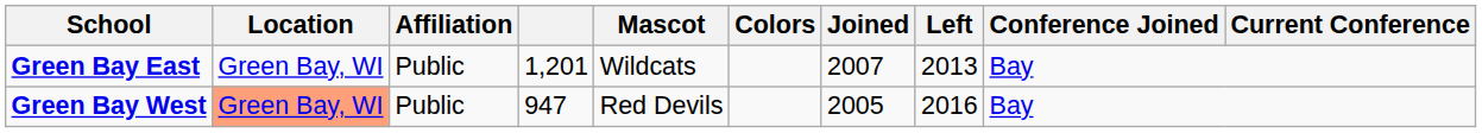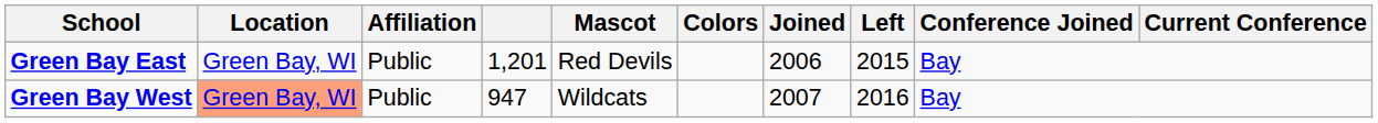Green Bay East | Mascot: Wildcats -> Red Devils
Green Bay East | Joined: 2007 -> 2006
Green Bay East | Left: 2013 -> 2015
Green Bay West | Mascot: Red Devils -> Wildcats
Green Bay West | Joined: 2005 -> 2007
